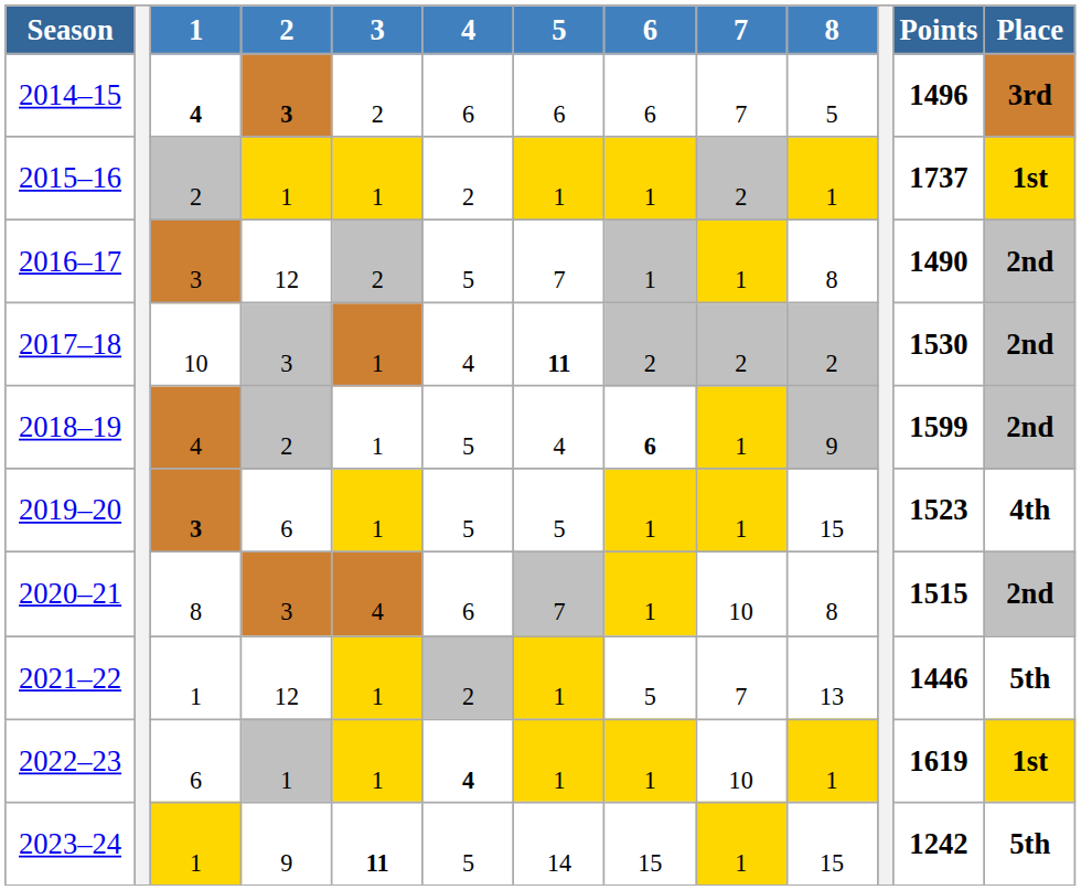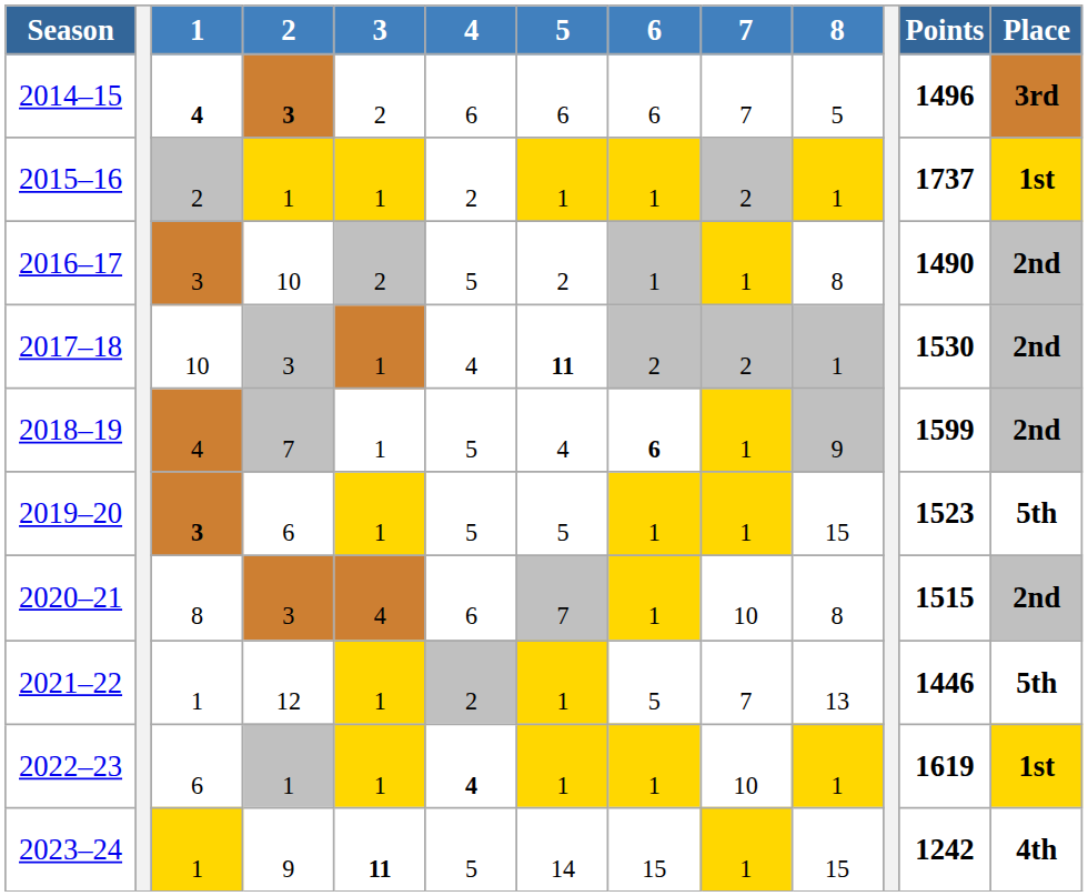2016–17 | 2: 12 -> 10
2016–17 | 5: 7 -> 2
2017–18 | 8: 2 -> 1
2018–19 | 2: 2 -> 7
2019–20 | Place: 4th -> 5th
2023–24 | Place: 5th -> 4th
